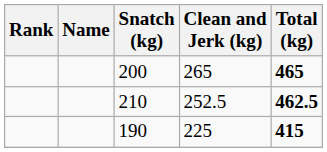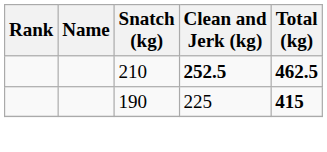- row: 200 | 265 | 465
210 | Clean and Jerk (kg): normal -> bold
